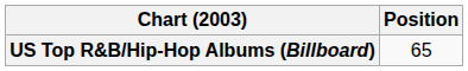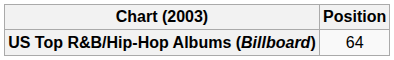US Top R&B/Hip-Hop Albums (Billboard) | Position: 65 -> 64
